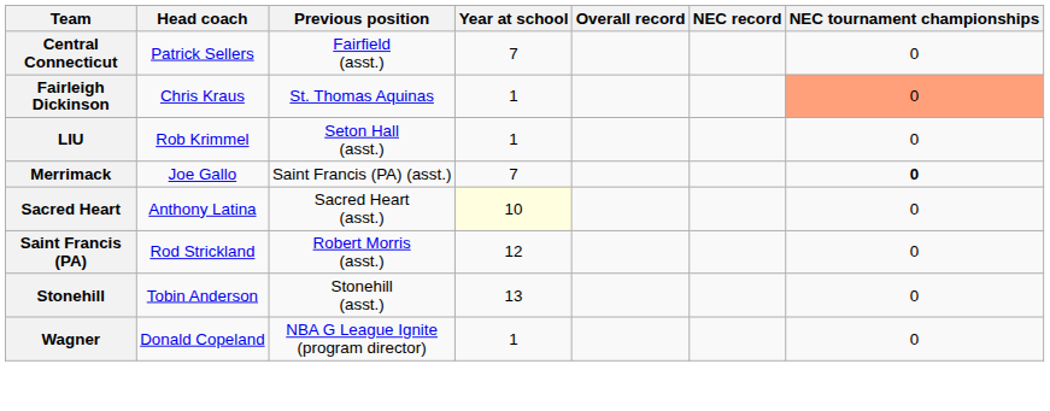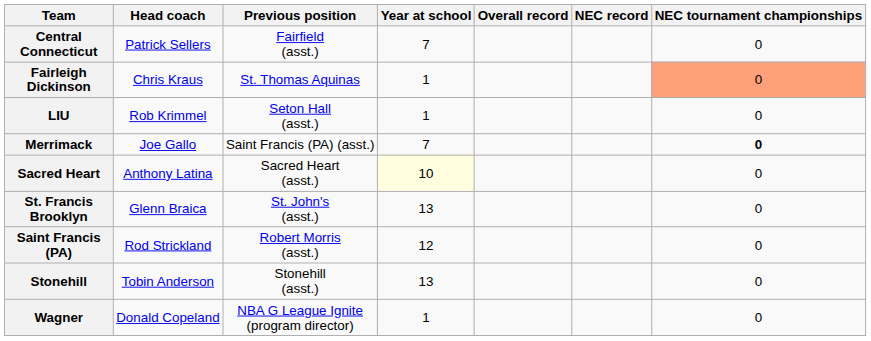+ row: St. Francis Brooklyn | Glenn Braica | St. John's (asst.) | 13 | 0
